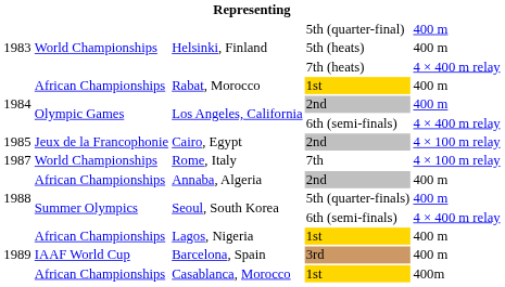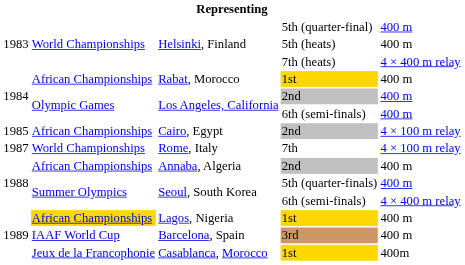Los Angeles, California / 6th (semi-finals) | column 5: 4 × 400 m relay -> 400 m
Cairo, Egypt | column 2: Jeux de la Francophonie -> African Championships
Lagos, Nigeria | column 2: no background -> gold background
Casablanca, Morocco | column 2: African Championships -> Jeux de la Francophonie
